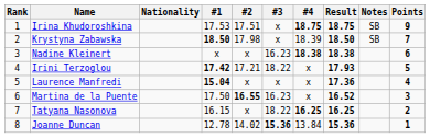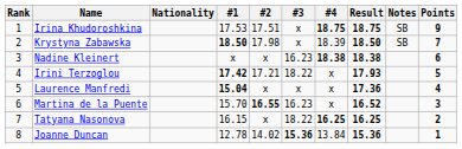Martina de la Puente | #1: 17.50 -> 15.70
